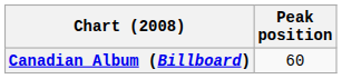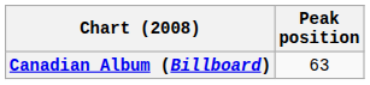Canadian Album (Billboard) | Peak position: 60 -> 63
